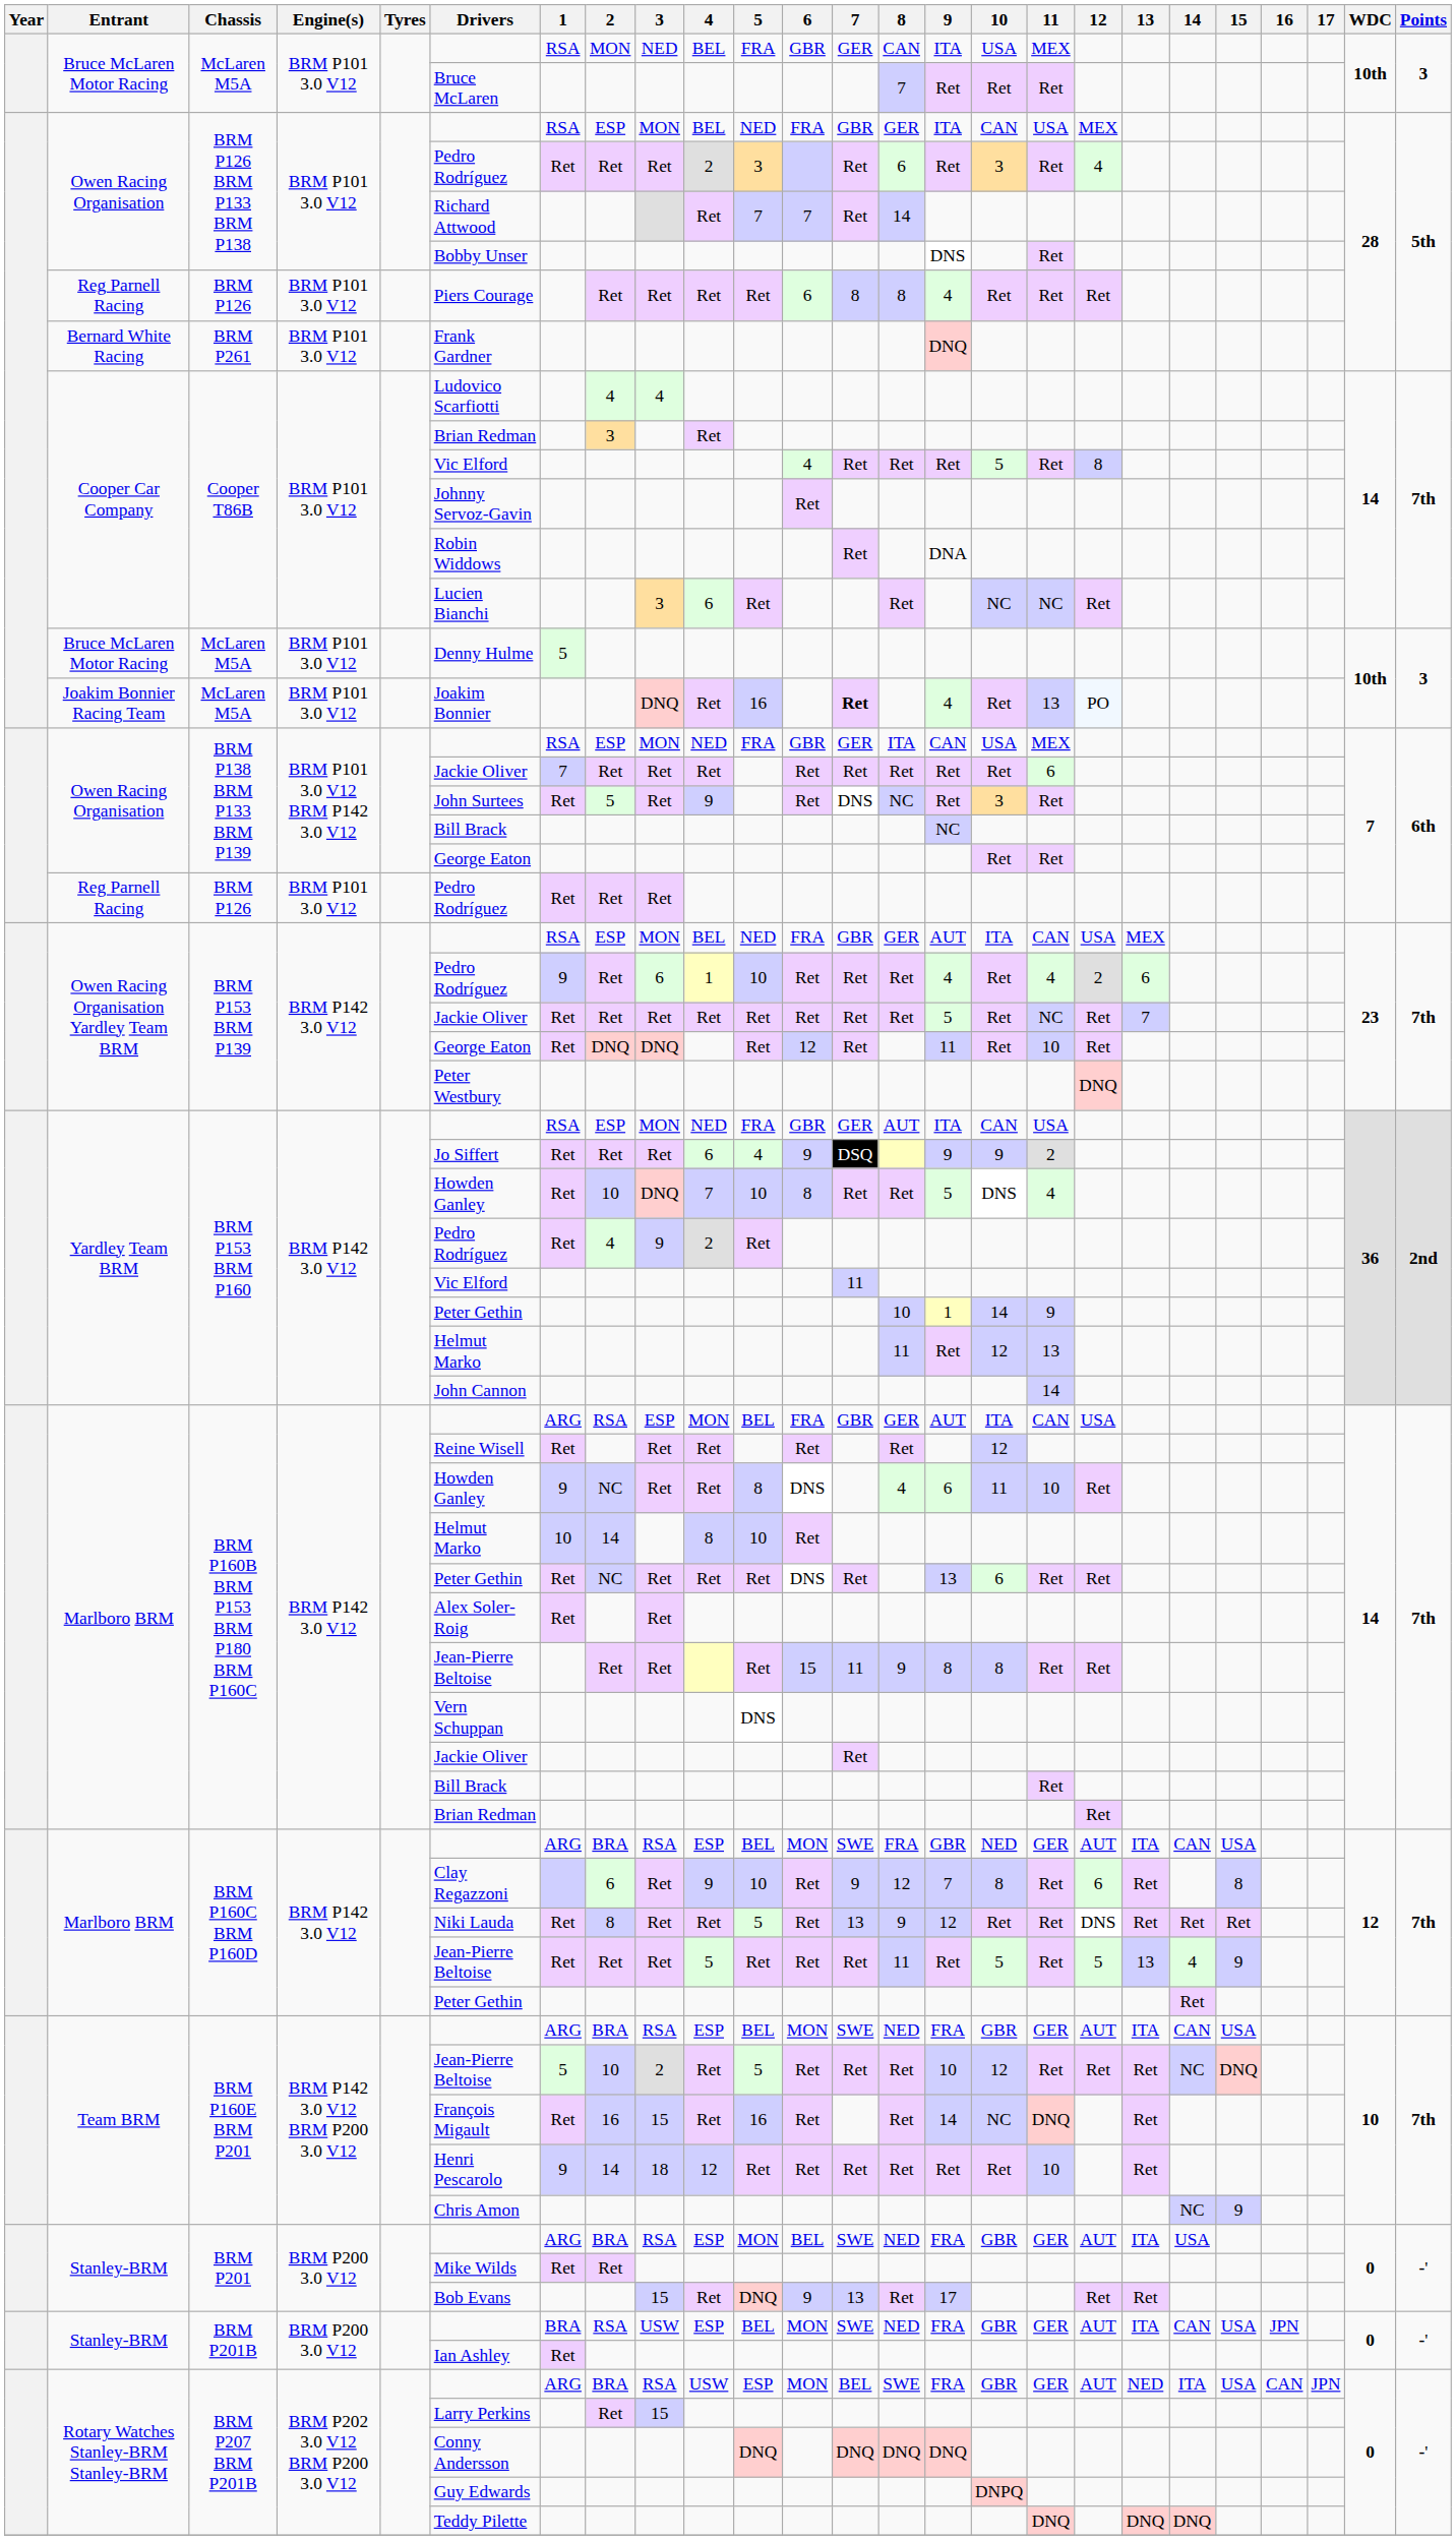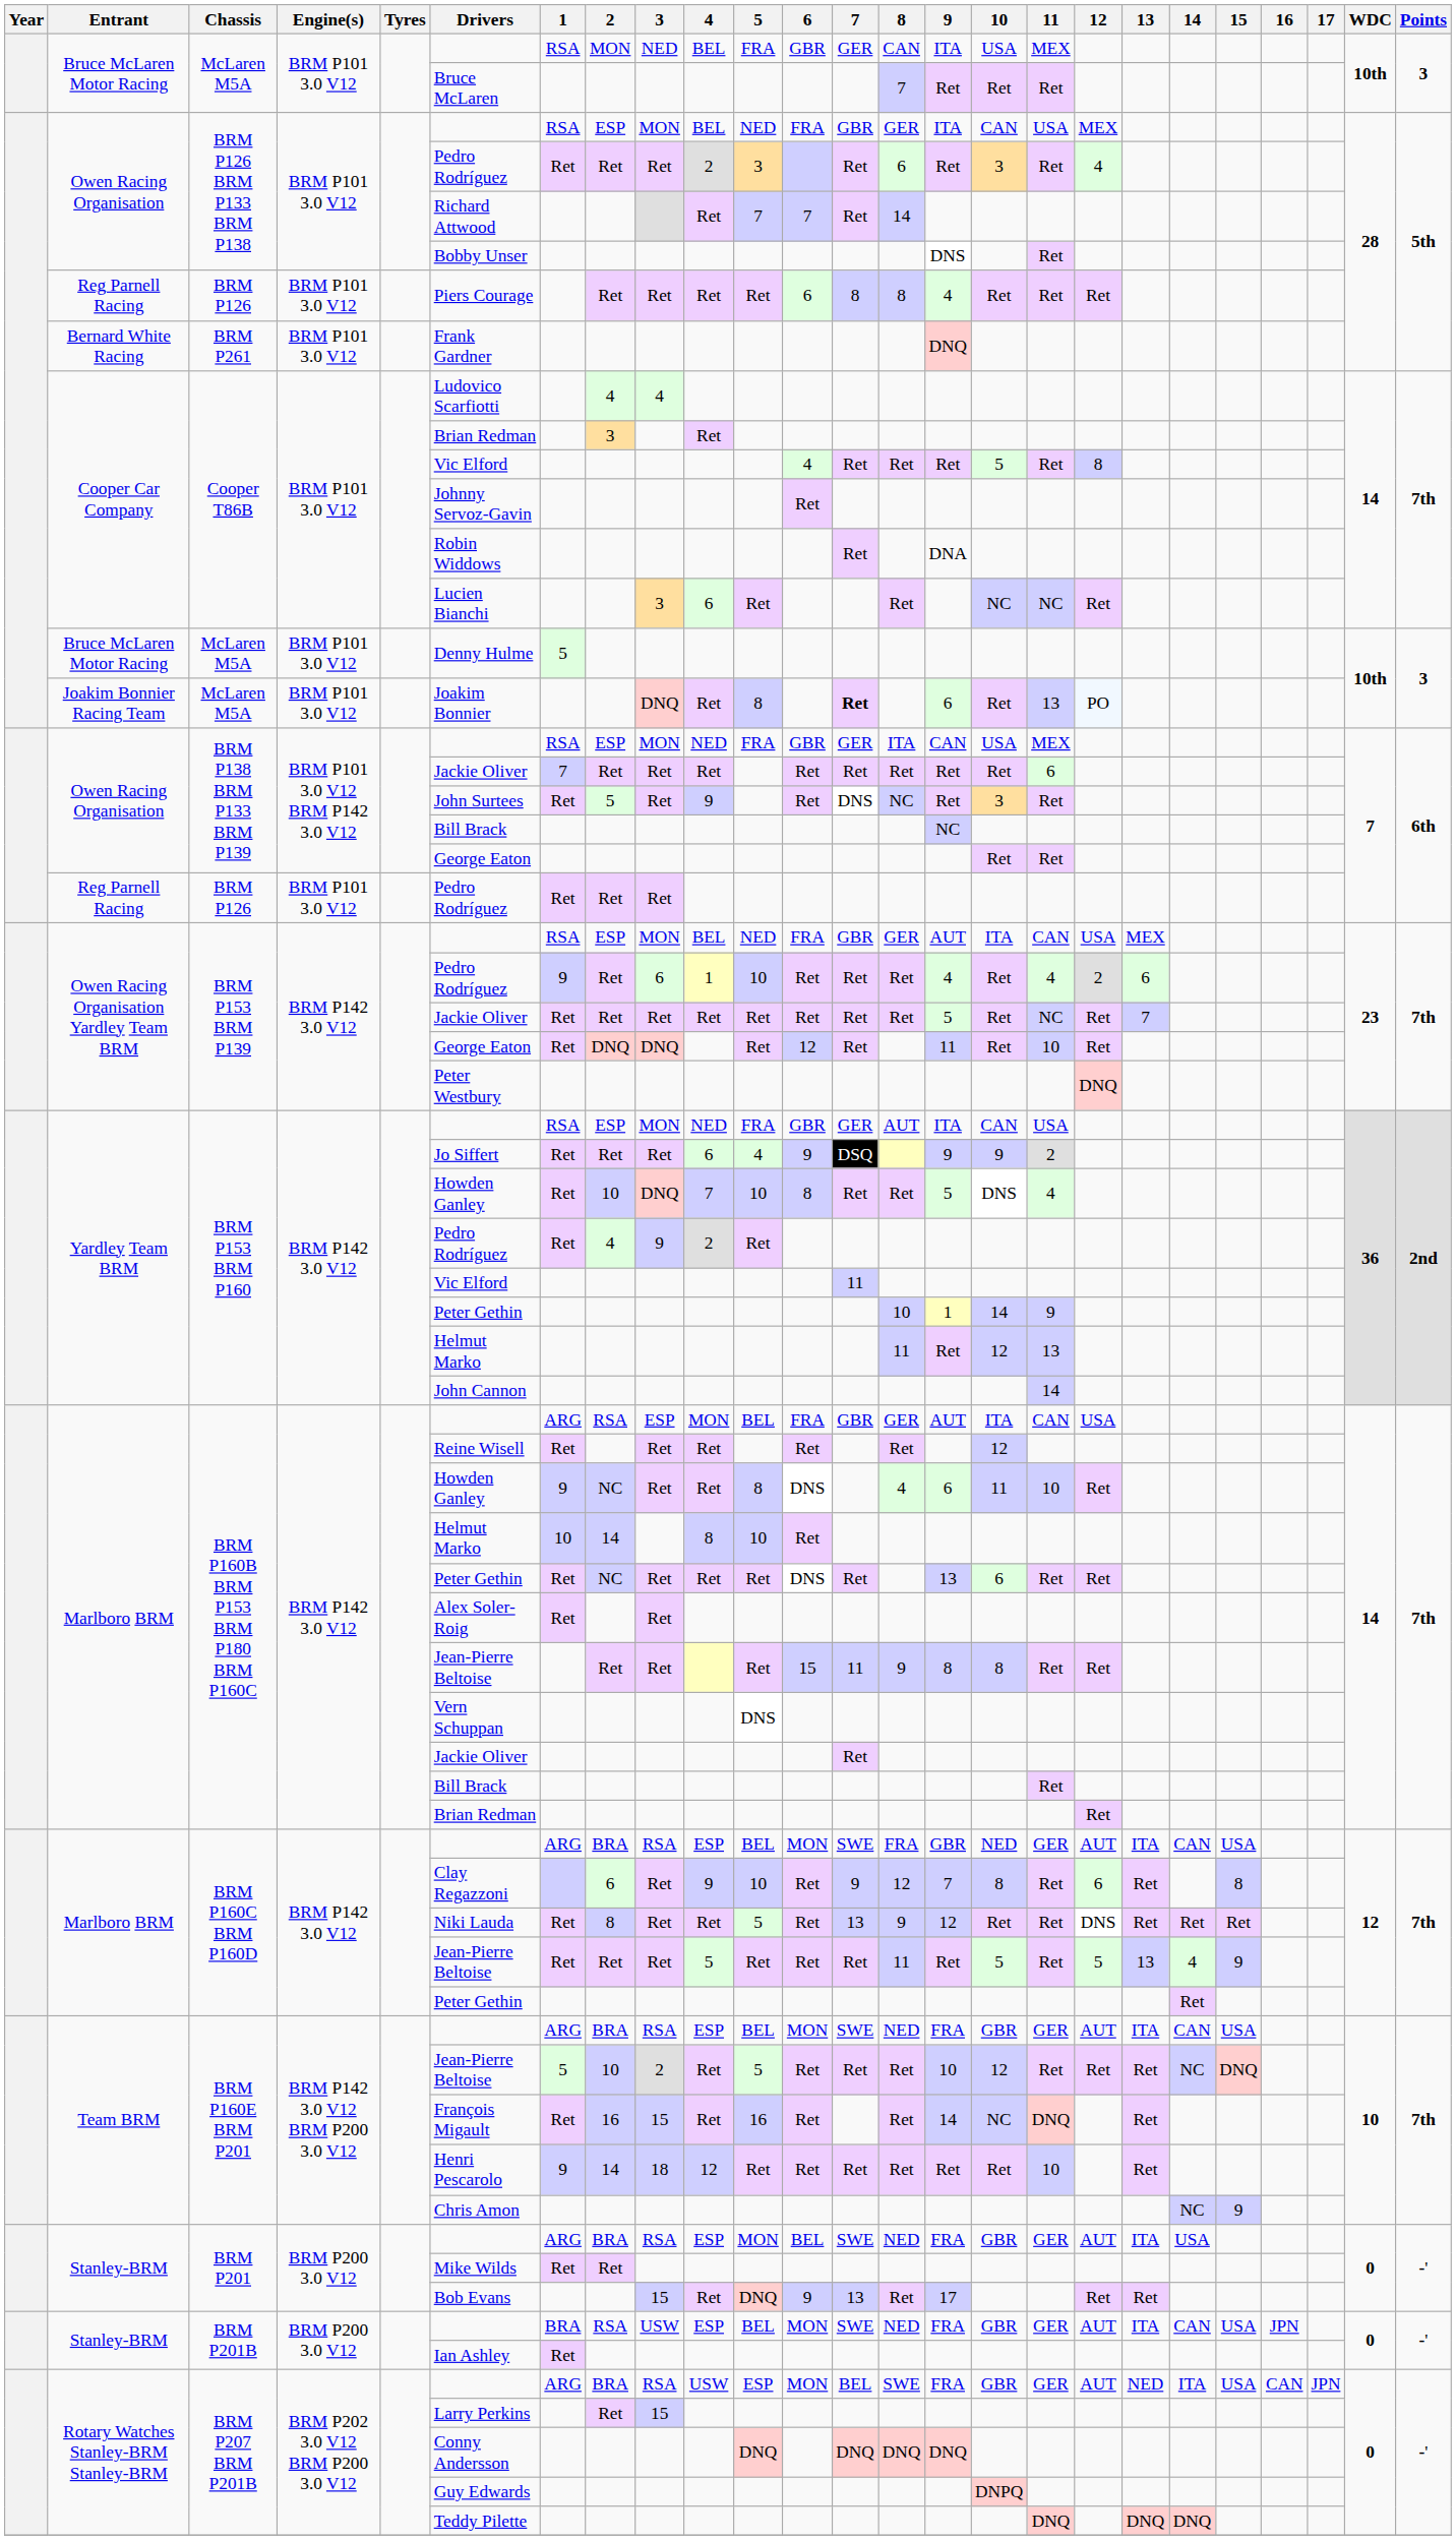Joakim Bonnier Racing Team / McLaren M5A | 5: 16 -> 8
Joakim Bonnier Racing Team / McLaren M5A | 9: 4 -> 6
